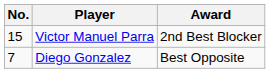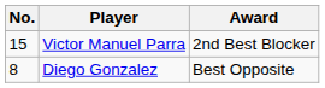Diego Gonzalez | No.: 7 -> 8
